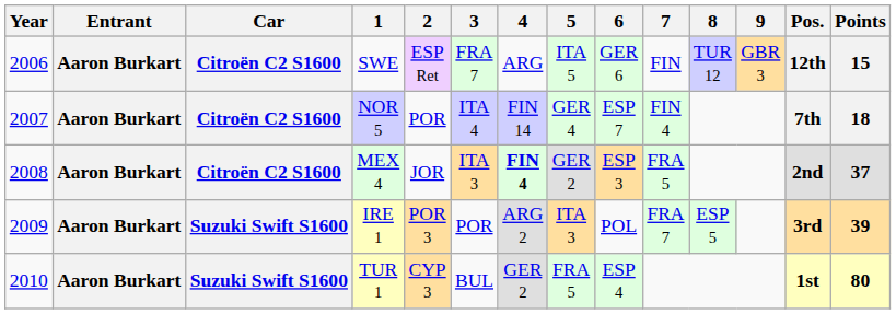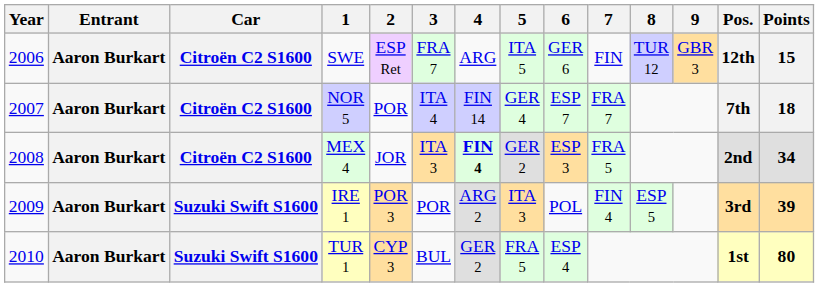NOR 5 | 7: FIN 4 -> FRA 7
MEX 4 | Points: 37 -> 34
IRE 1 | 7: FRA 7 -> FIN 4
